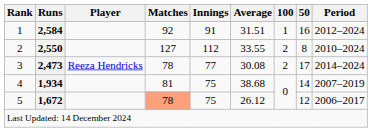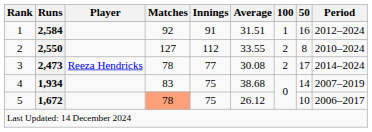4 | Matches: 81 -> 83
5 | 50: 12 -> 10
